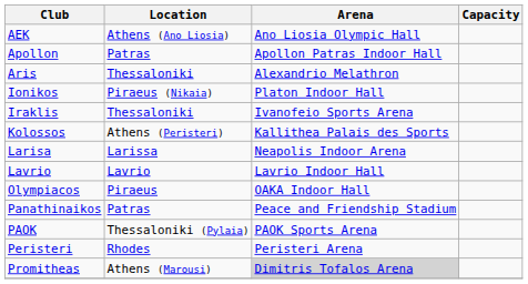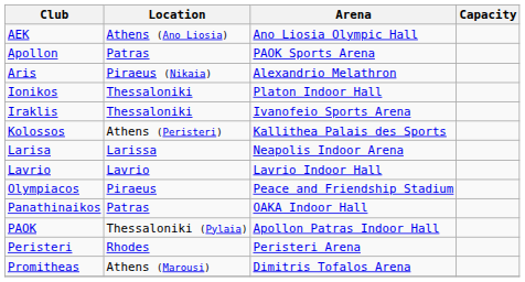Apollon | Arena: Apollon Patras Indoor Hall -> PAOK Sports Arena
Aris | Location: Thessaloniki -> Piraeus (Nikaia)
Ionikos | Location: Piraeus (Nikaia) -> Thessaloniki
Olympiacos | Arena: OAKA Indoor Hall -> Peace and Friendship Stadium
Panathinaikos | Arena: Peace and Friendship Stadium -> OAKA Indoor Hall
PAOK | Arena: PAOK Sports Arena -> Apollon Patras Indoor Hall
Promitheas | Arena: lightgrey background -> no background
